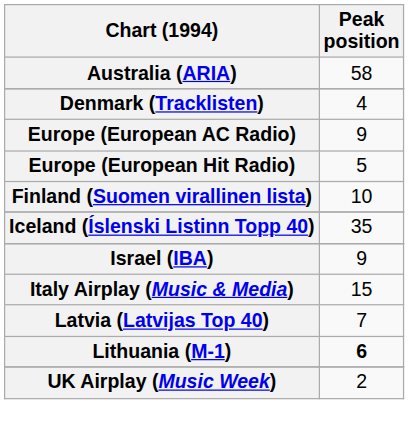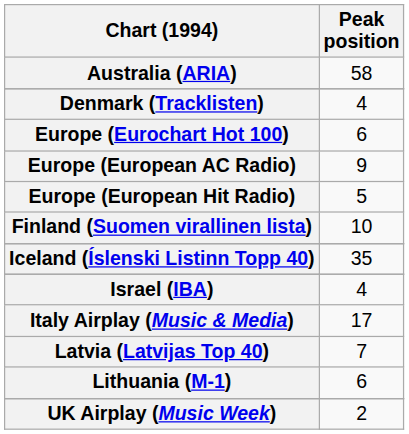+ row: Europe (Eurochart Hot 100) | 6
Israel (IBA) | Peak position: 9 -> 4
Italy Airplay (Music & Media) | Peak position: 15 -> 17
Lithuania (M-1) | Peak position: bold -> normal
